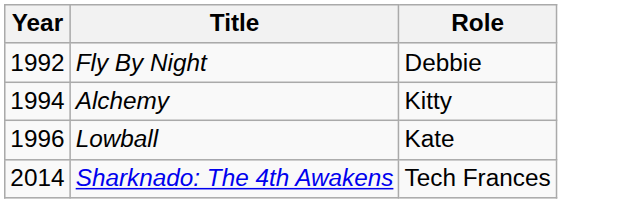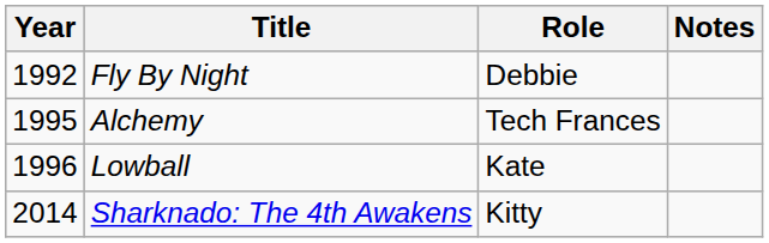+ column: Notes
Alchemy | Year: 1994 -> 1995
Alchemy | Role: Kitty -> Tech Frances
Sharknado: The 4th Awakens | Role: Tech Frances -> Kitty
